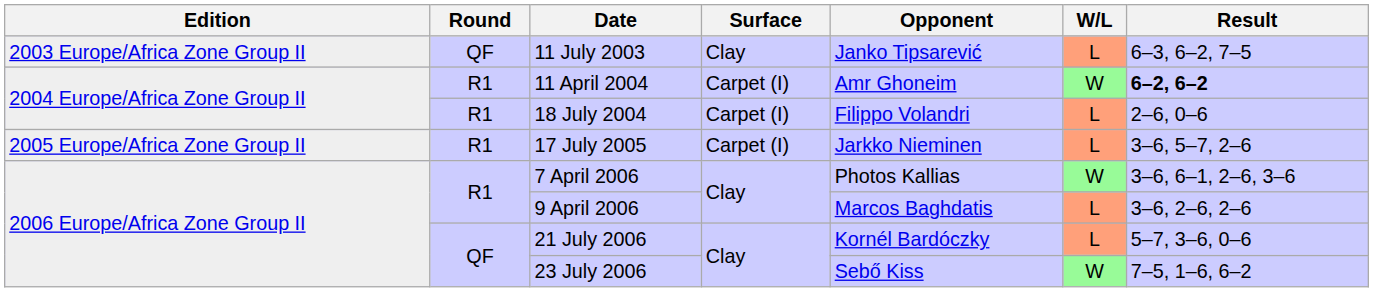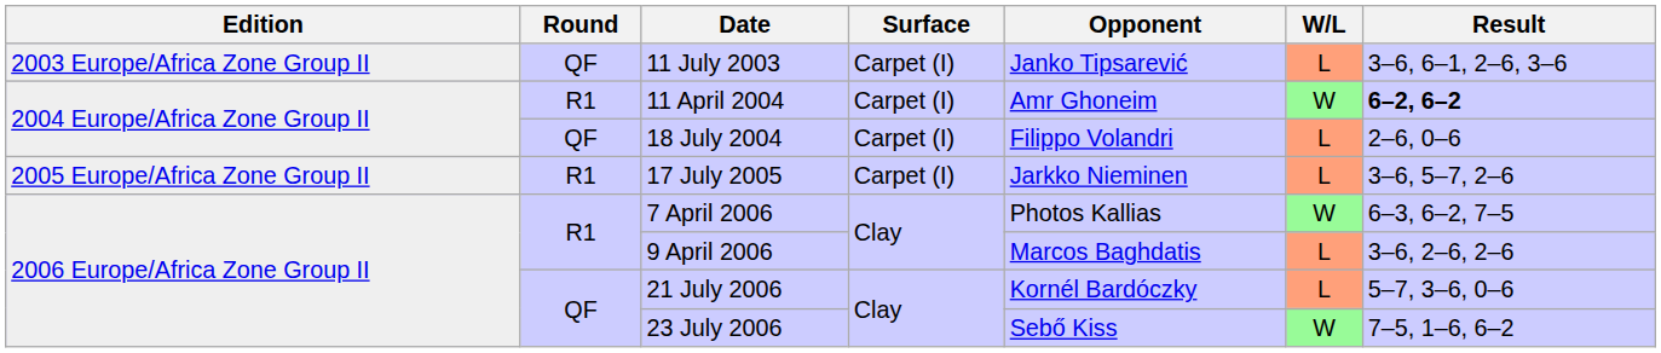11 July 2003 | Surface: Clay -> Carpet (I)
11 July 2003 | Result: 6–3, 6–2, 7–5 -> 3–6, 6–1, 2–6, 3–6
18 July 2004 | Round: R1 -> QF
7 April 2006 | Result: 3–6, 6–1, 2–6, 3–6 -> 6–3, 6–2, 7–5
